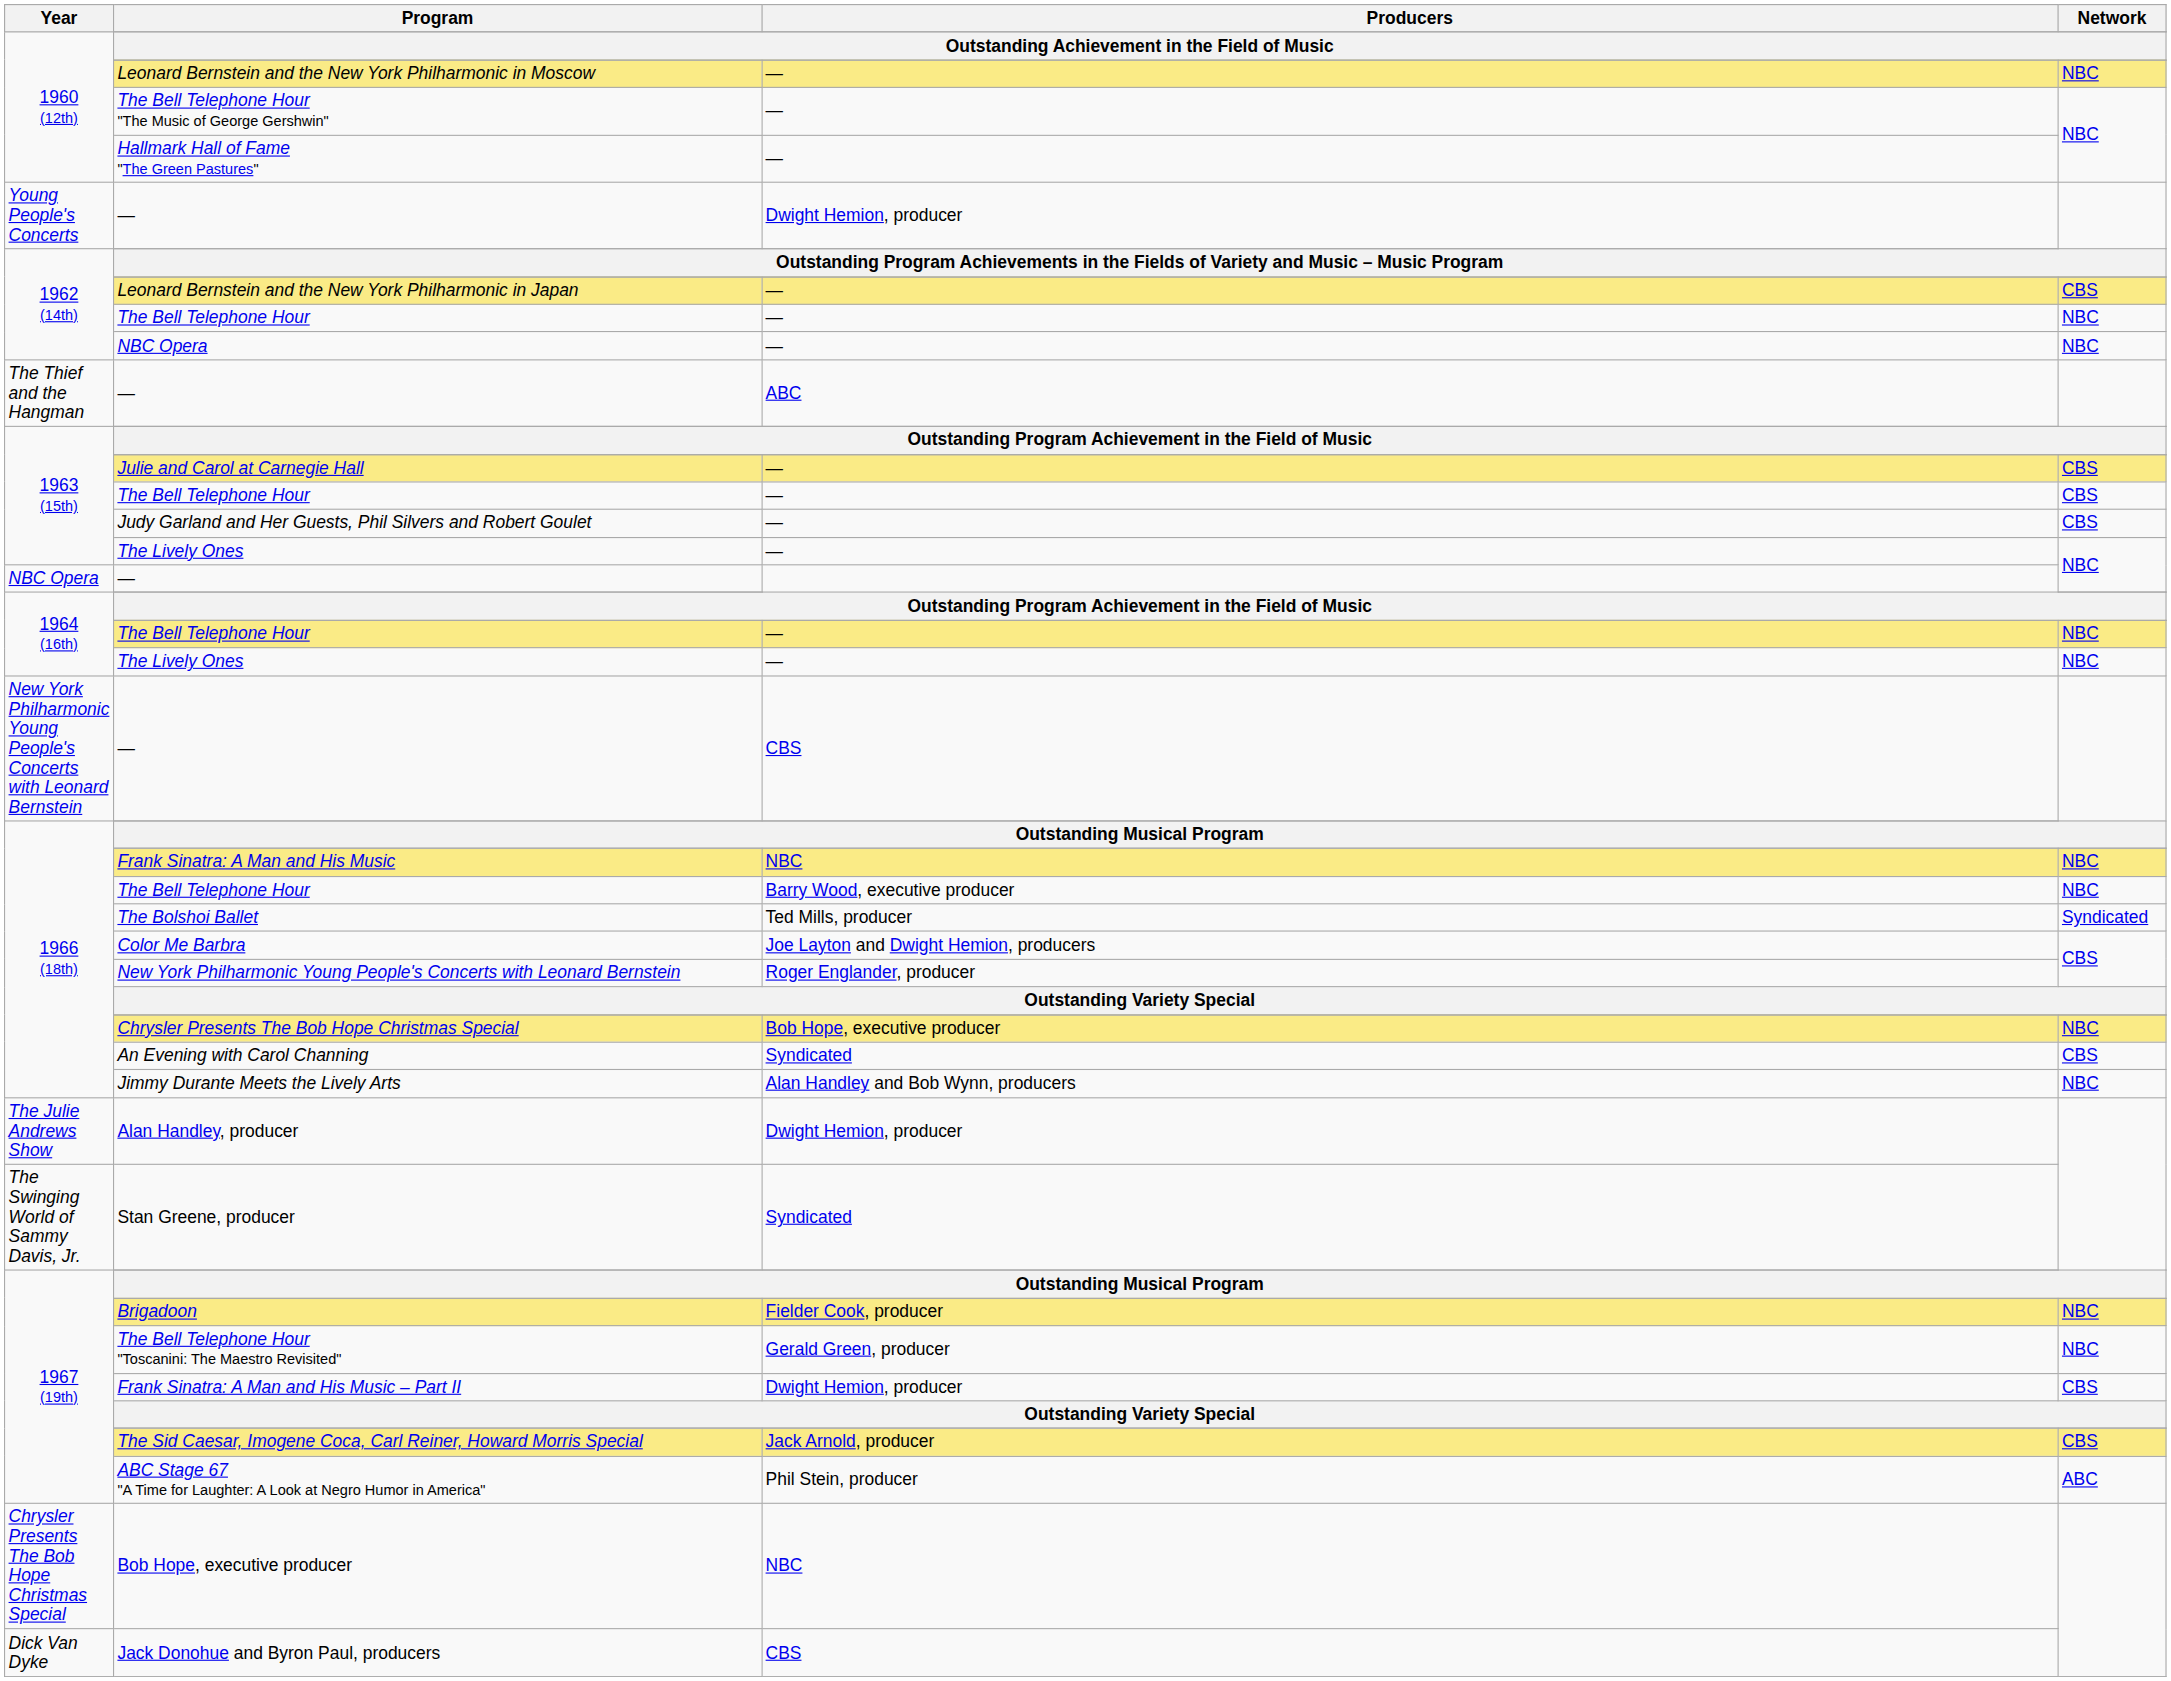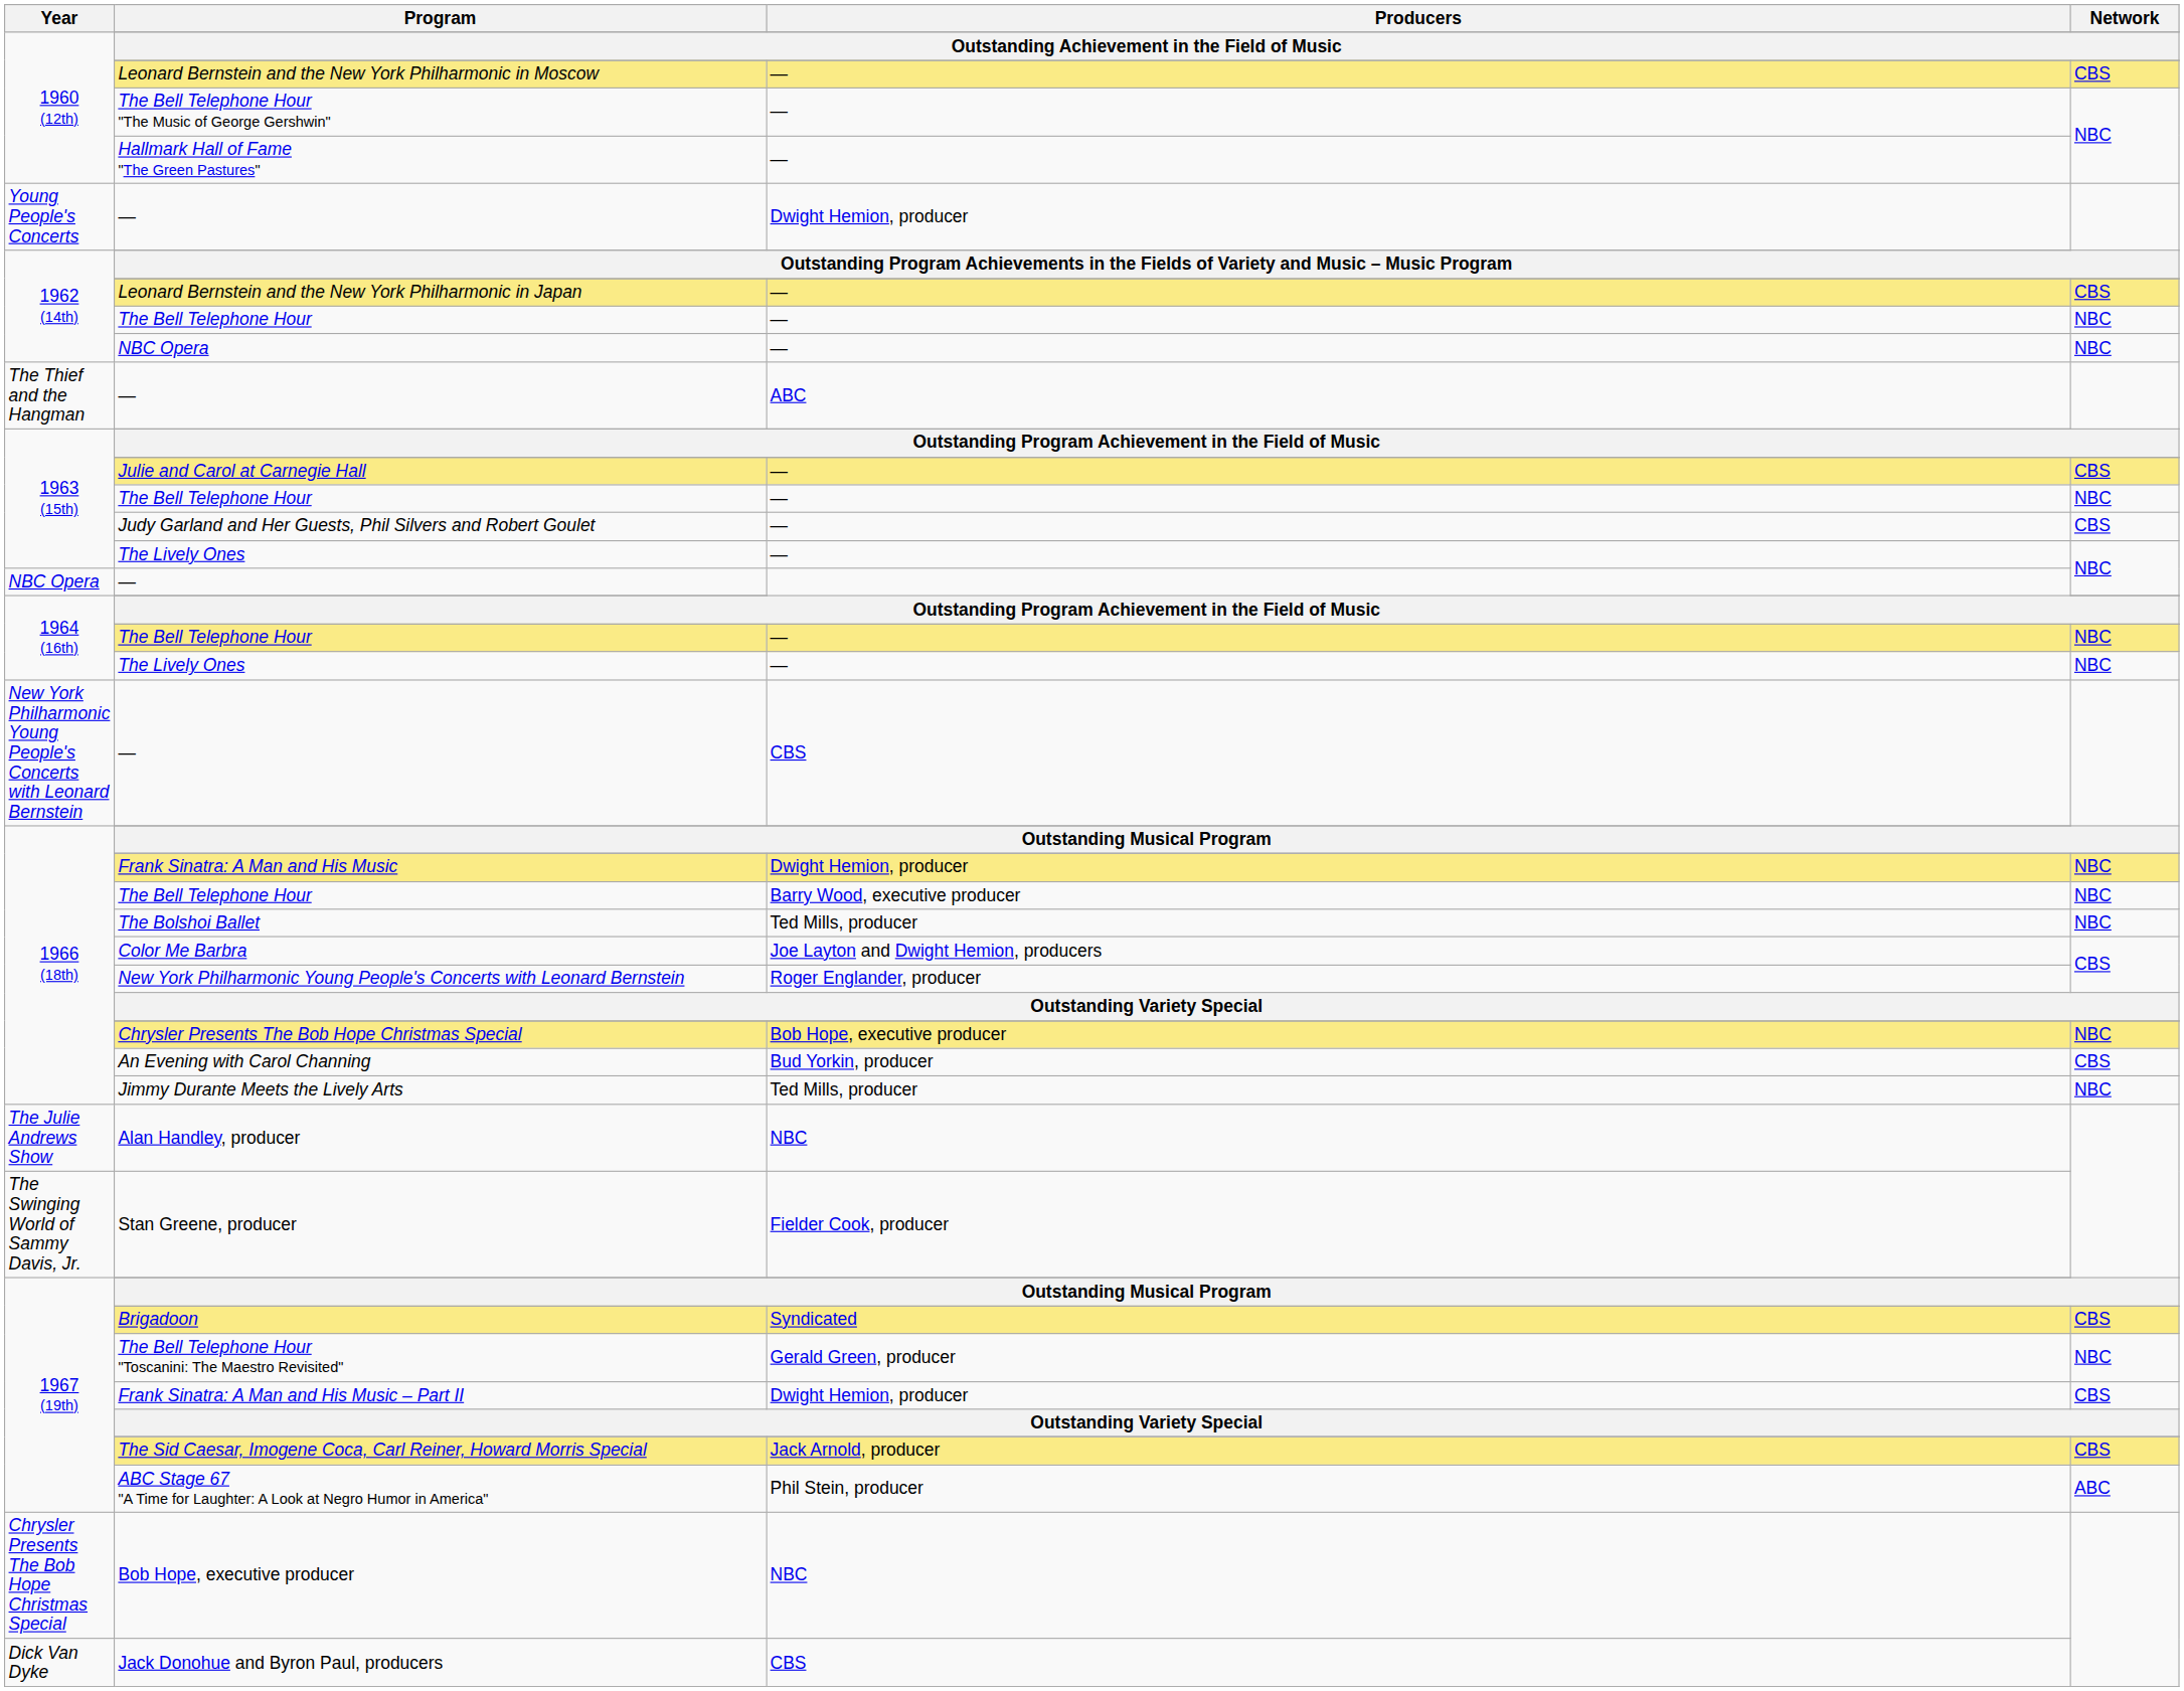Leonard Bernstein and the New York Philharmonic in Moscow | Network: NBC -> CBS
1963 (15th) / The Bell Telephone Hour | Network: CBS -> NBC
Frank Sinatra: A Man and His Music | Producers: NBC -> Dwight Hemion, producer
The Bolshoi Ballet | Network: Syndicated -> NBC
An Evening with Carol Channing | Producers: Syndicated -> Bud Yorkin, producer
Jimmy Durante Meets the Lively Arts | Producers: Alan Handley and Bob Wynn, producers -> Ted Mills, producer
Alan Handley, producer | Producers: Dwight Hemion, producer -> NBC
Stan Greene, producer | Producers: Syndicated -> Fielder Cook, producer
Brigadoon | Producers: Fielder Cook, producer -> Syndicated
Brigadoon | Network: NBC -> CBS
